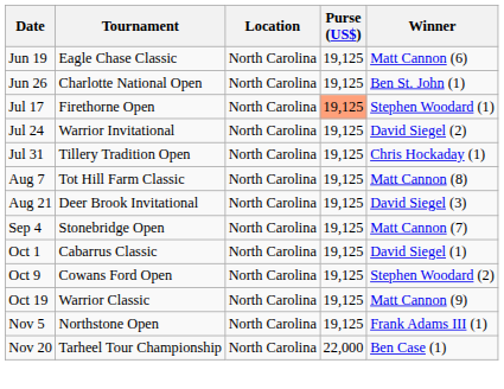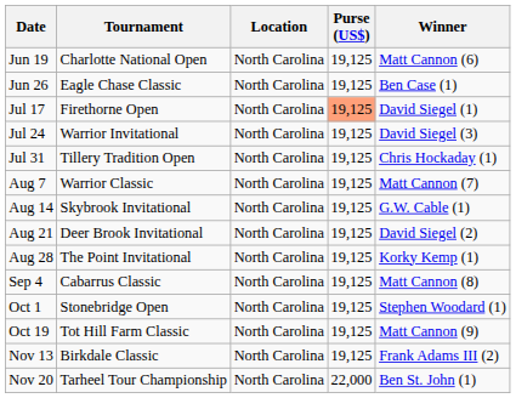Jun 19 | Tournament: Eagle Chase Classic -> Charlotte National Open
Jun 26 | Tournament: Charlotte National Open -> Eagle Chase Classic
Jun 26 | Winner: Ben St. John (1) -> Ben Case (1)
Jul 17 | Winner: Stephen Woodard (1) -> David Siegel (1)
Jul 24 | Winner: David Siegel (2) -> David Siegel (3)
Aug 7 | Tournament: Tot Hill Farm Classic -> Warrior Classic
Aug 7 | Winner: Matt Cannon (8) -> Matt Cannon (7)
+ row: Aug 14 | Skybrook Invitational | North Carolina | 19,125 | G.W. Cable (1)
Aug 21 | Winner: David Siegel (3) -> David Siegel (2)
+ row: Aug 28 | The Point Invitational | North Carolina | 19,125 | Korky Kemp (1)
Sep 4 | Tournament: Stonebridge Open -> Cabarrus Classic
Sep 4 | Winner: Matt Cannon (7) -> Matt Cannon (8)
Oct 1 | Tournament: Cabarrus Classic -> Stonebridge Open
Oct 1 | Winner: David Siegel (1) -> Stephen Woodard (1)
- row: Oct 9 | Cowans Ford Open | North Carolina | 19,125 | Stephen Woodard (2)
Oct 19 | Tournament: Warrior Classic -> Tot Hill Farm Classic
- row: Nov 5 | Northstone Open | North Carolina | 19,125 | Frank Adams III (1)
+ row: Nov 13 | Birkdale Classic | North Carolina | 19,125 | Frank Adams III (2)
Nov 20 | Winner: Ben Case (1) -> Ben St. John (1)
